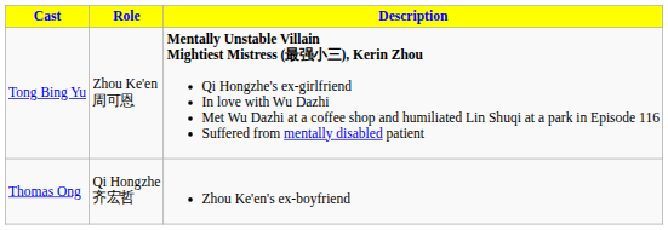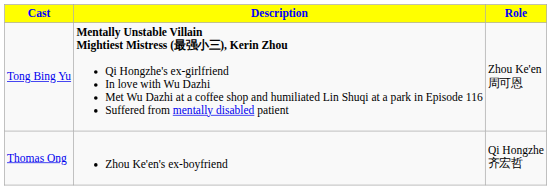columns swapped: Role <-> Description
